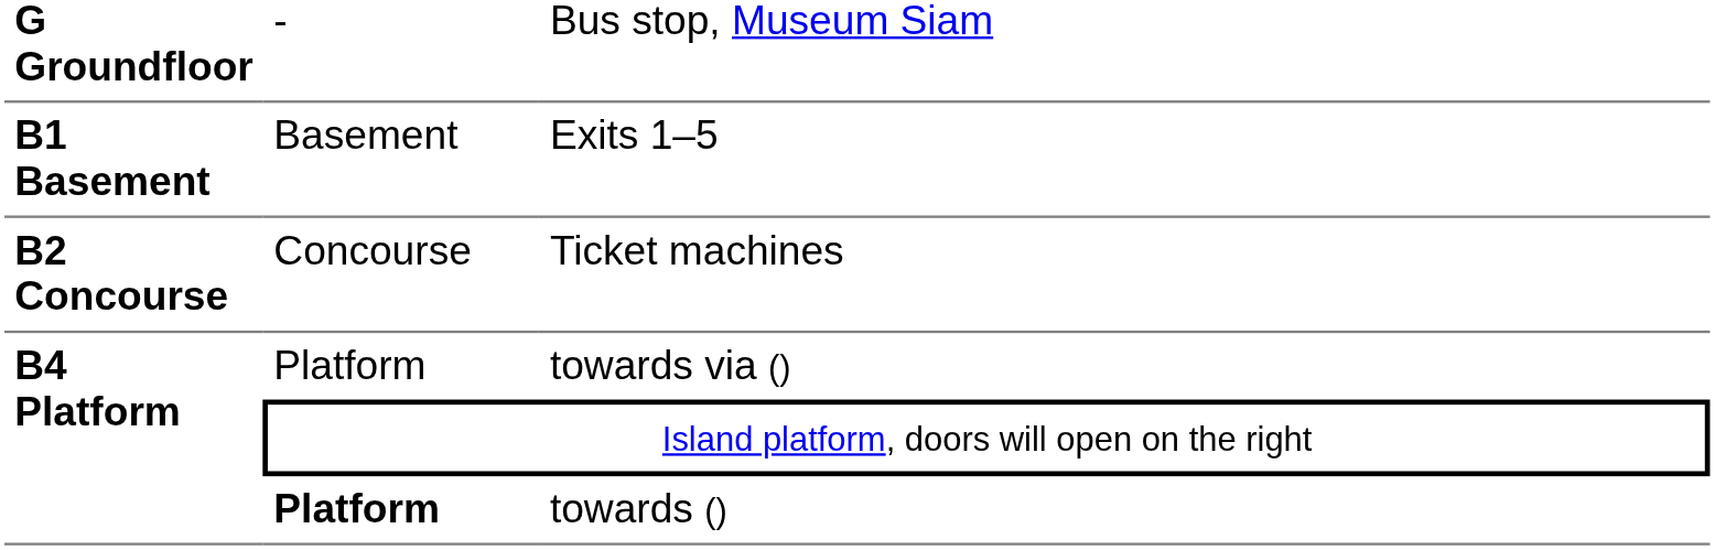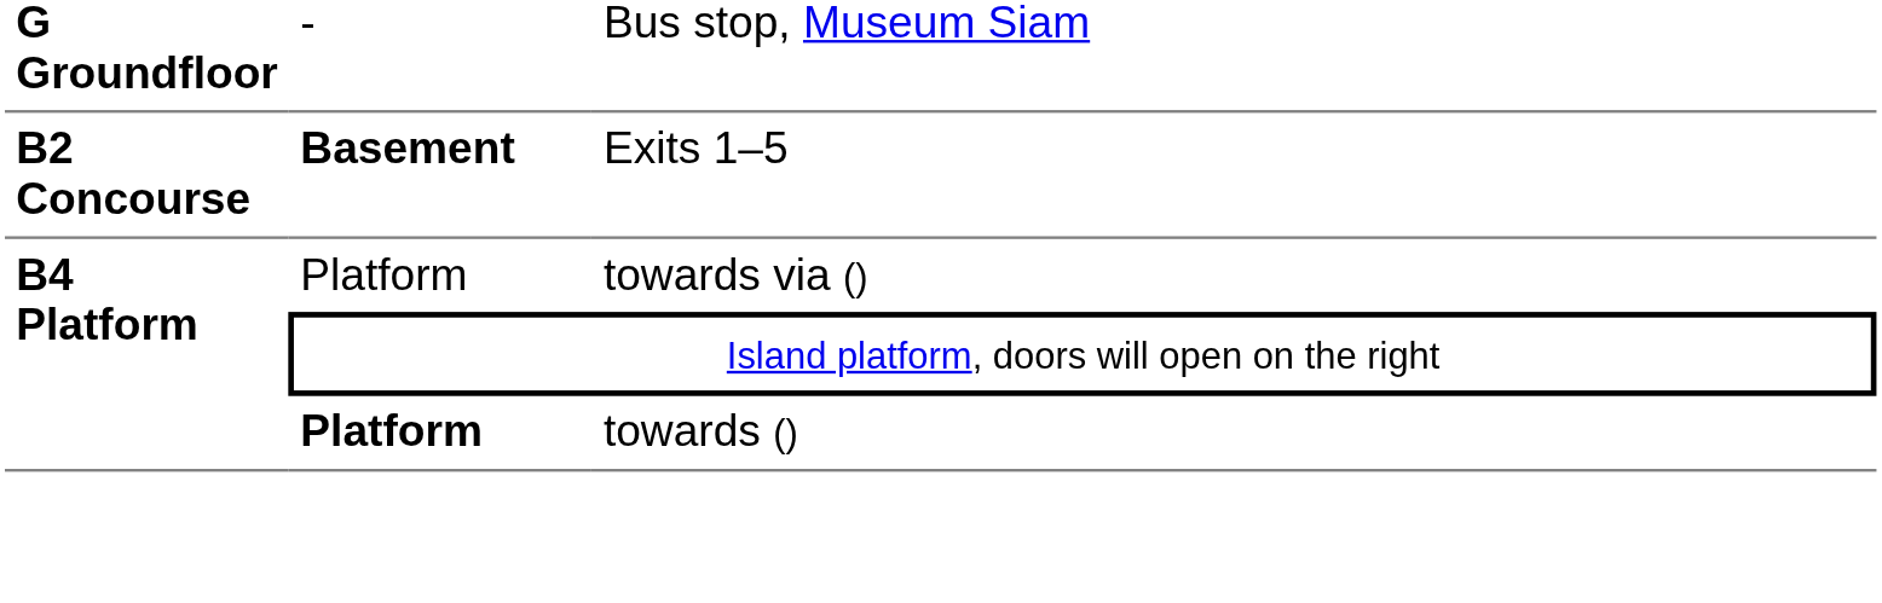Exits 1–5 | column 1: B1 Basement -> B2 Concourse
Exits 1–5 | column 2: normal -> bold
- row: B2 Concourse | Concourse | Ticket machines
